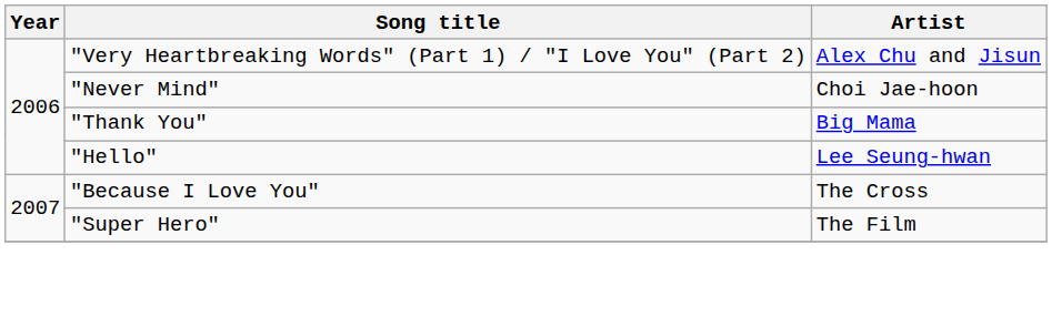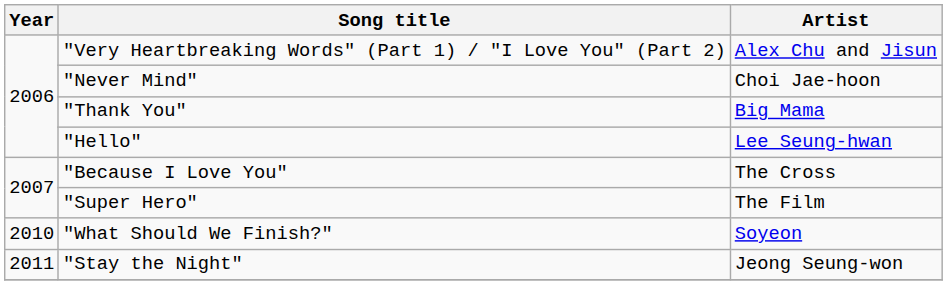+ row: 2010 | "What Should We Finish?" | Soyeon
+ row: 2011 | "Stay the Night" | Jeong Seung-won
